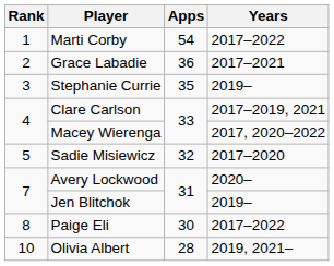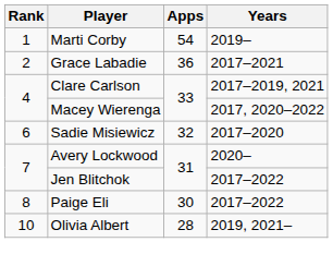Marti Corby | Years: 2017–2022 -> 2019–
- row: 3 | Stephanie Currie | 35 | 2019–
Sadie Misiewicz | Rank: 5 -> 6
Jen Blitchok | Years: 2019– -> 2017–2022
